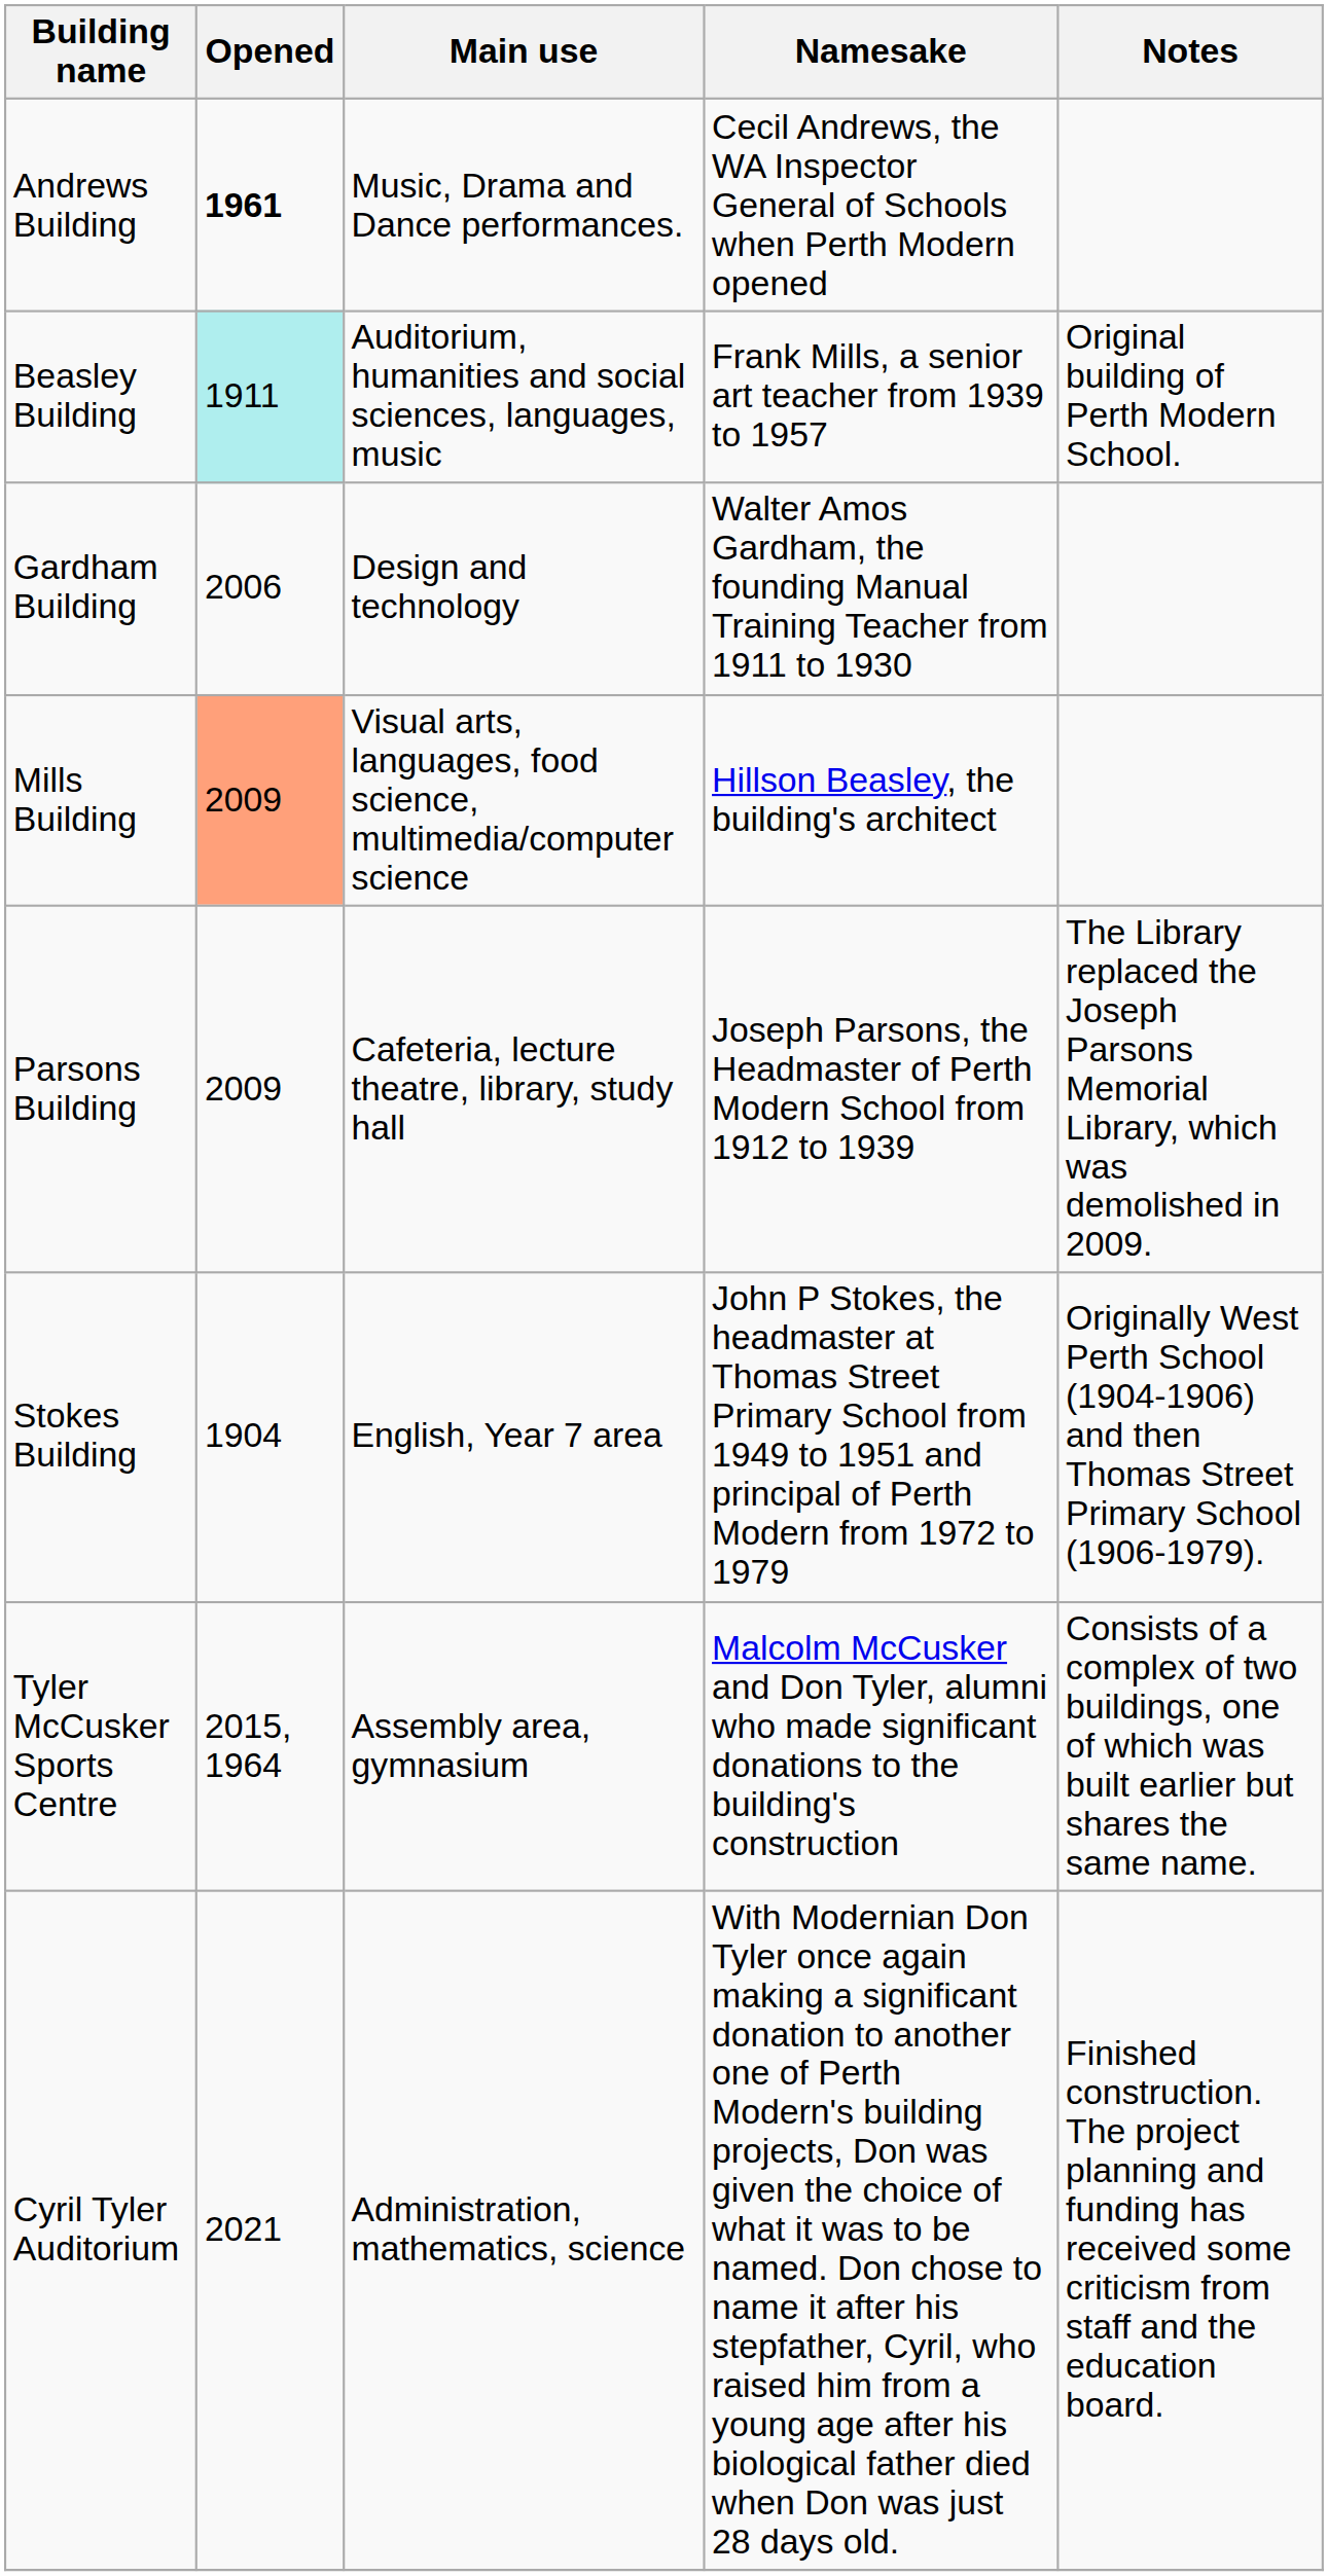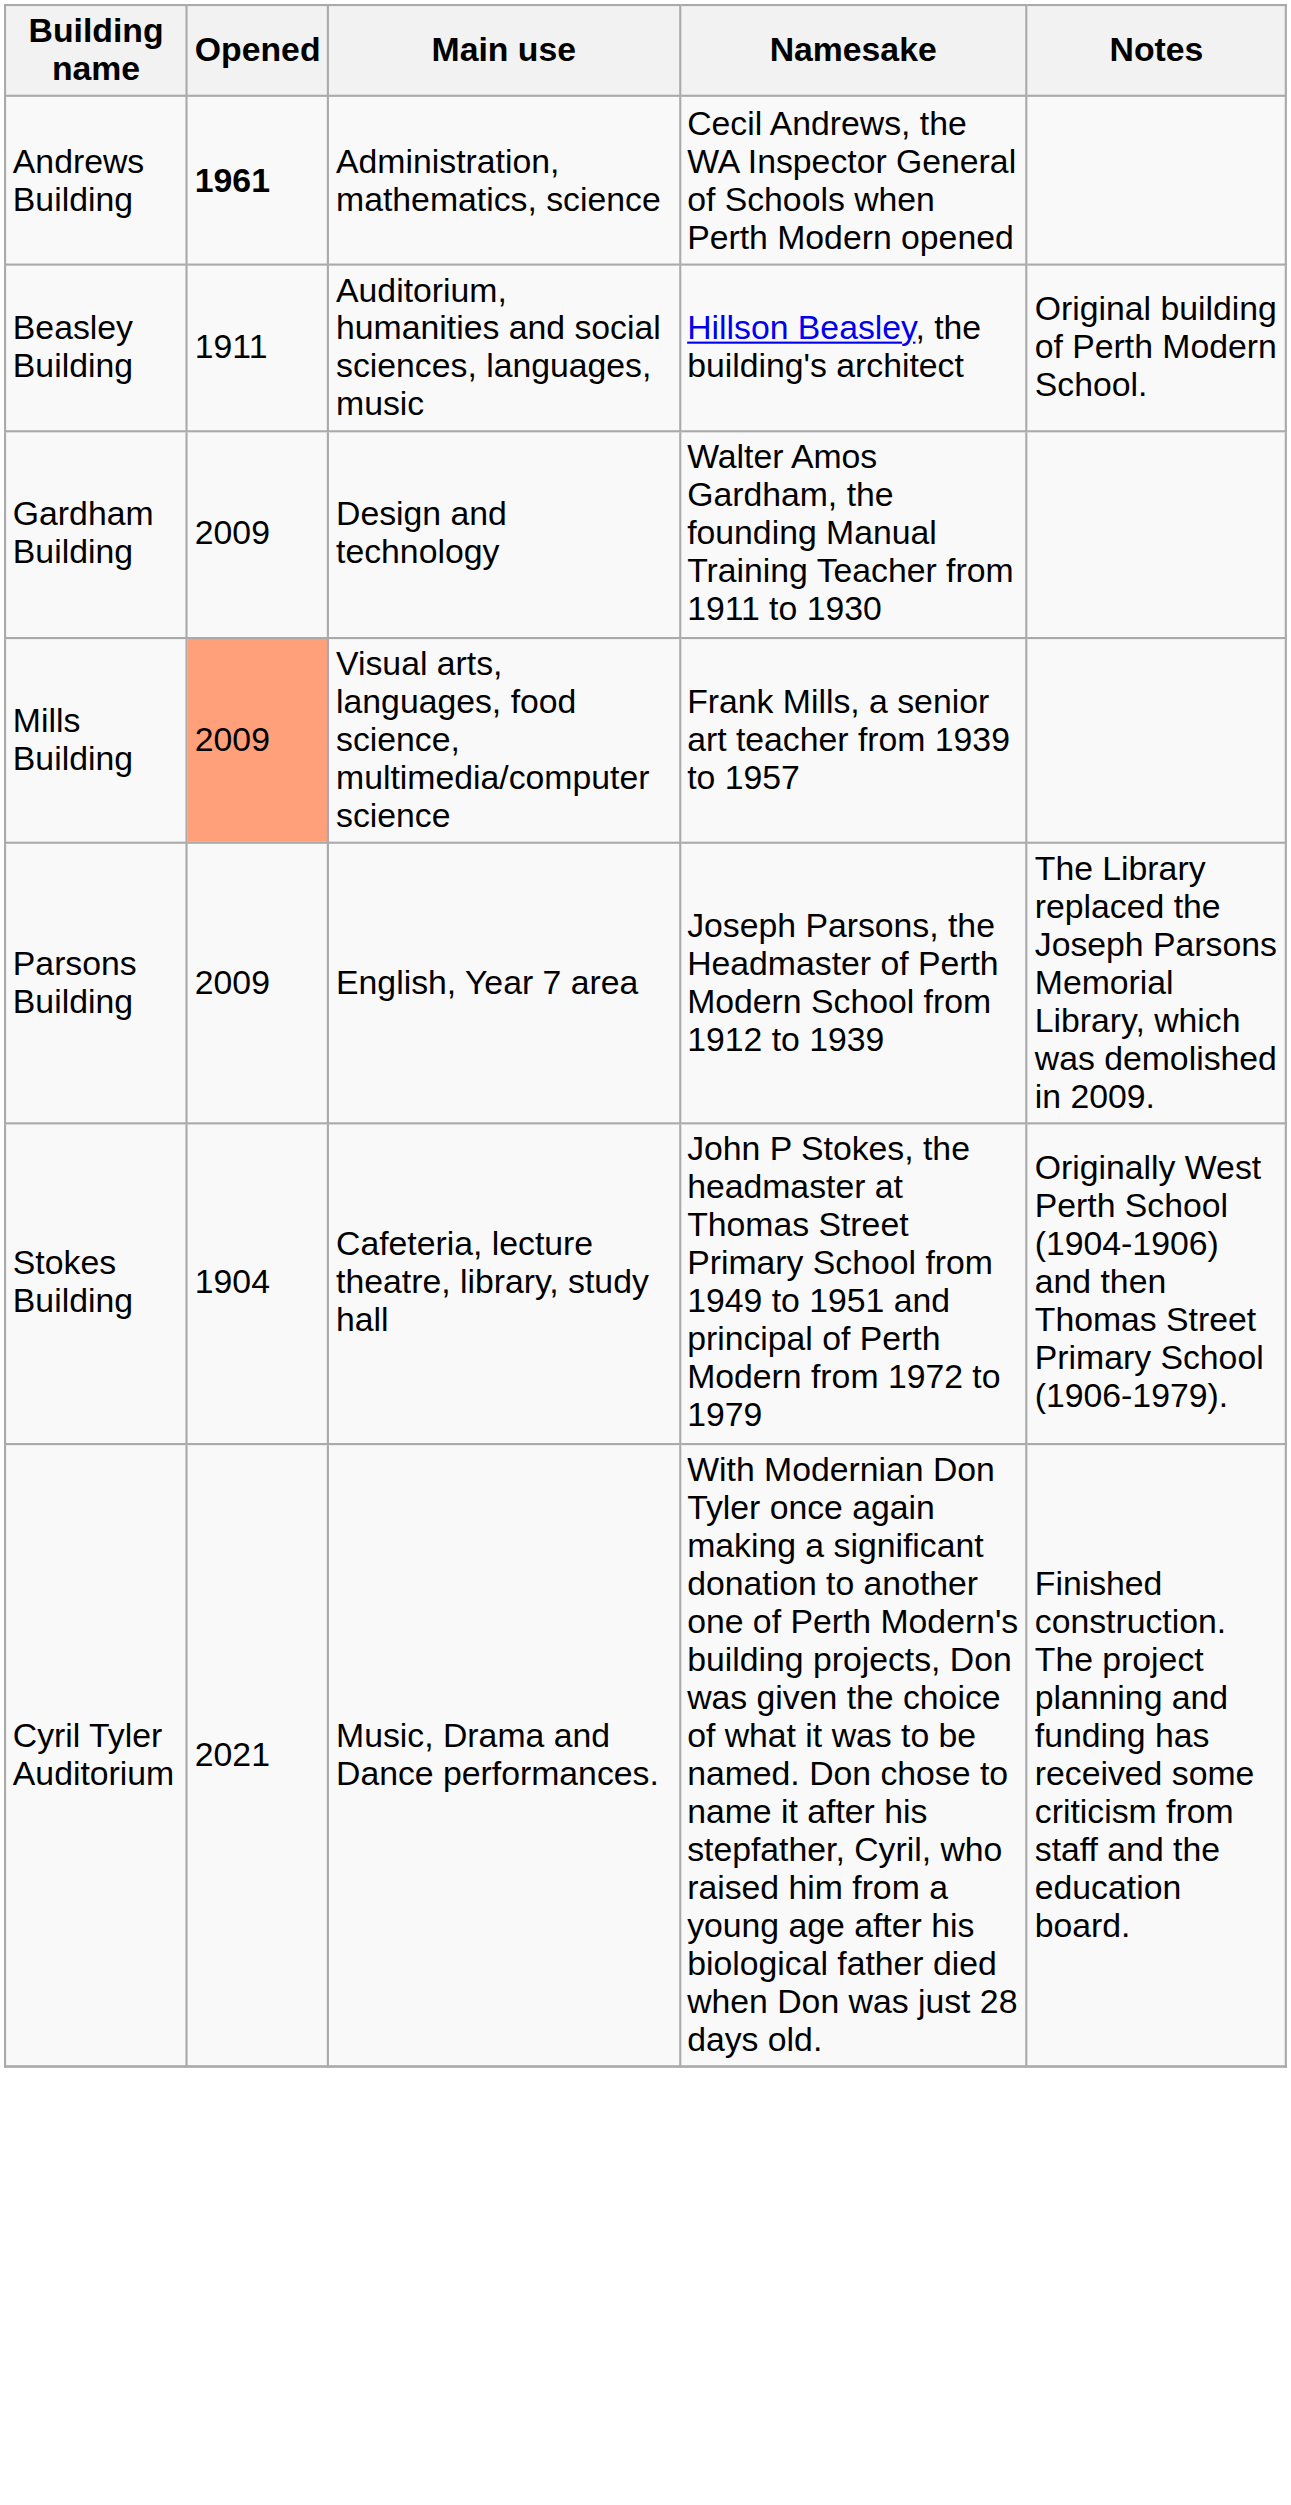Andrews Building | Main use: Music, Drama and Dance performances. -> Administration, mathematics, science
Beasley Building | Opened: paleturquoise background -> no background
Beasley Building | Namesake: Frank Mills, a senior art teacher from 1939 to 1957 -> Hillson Beasley, the building's architect
Gardham Building | Opened: 2006 -> 2009
Mills Building | Namesake: Hillson Beasley, the building's architect -> Frank Mills, a senior art teacher from 1939 to 1957
Parsons Building | Main use: Cafeteria, lecture theatre, library, study hall -> English, Year 7 area
Stokes Building | Main use: English, Year 7 area -> Cafeteria, lecture theatre, library, study hall
- row: Tyler McCusker Sports Centre | 2015, 1964 | Assembly area, gymnasium | Malcolm McCusker and Don Tyler, alumni who made significant donations to the building's construction | Consists of a complex of two buildings, one of which was built earlier but shares the same name.
Cyril Tyler Auditorium | Main use: Administration, mathematics, science -> Music, Drama and Dance performances.
